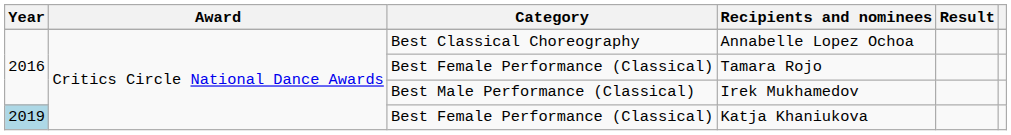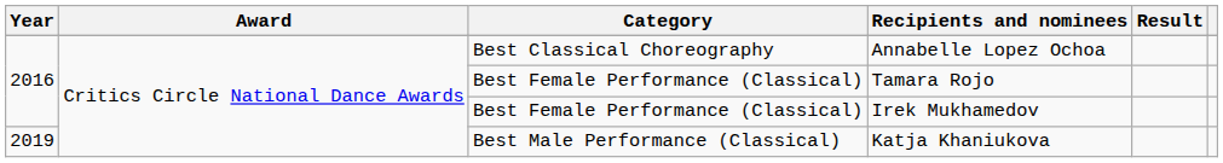Irek Mukhamedov | Category: Best Male Performance (Classical) -> Best Female Performance (Classical)
Katja Khaniukova | Year: lightblue background -> no background
Katja Khaniukova | Category: Best Female Performance (Classical) -> Best Male Performance (Classical)
